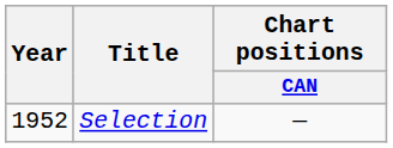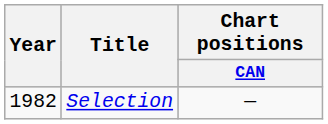Selection | Year: 1952 -> 1982
